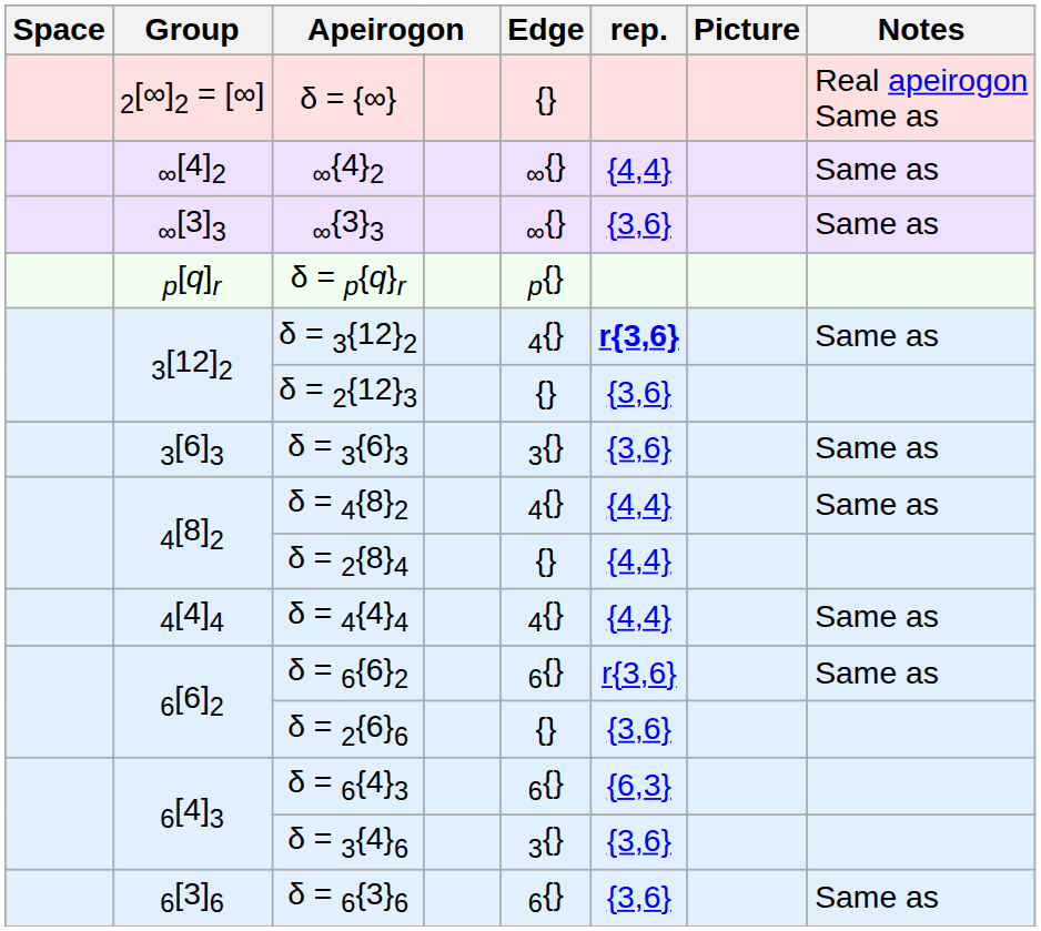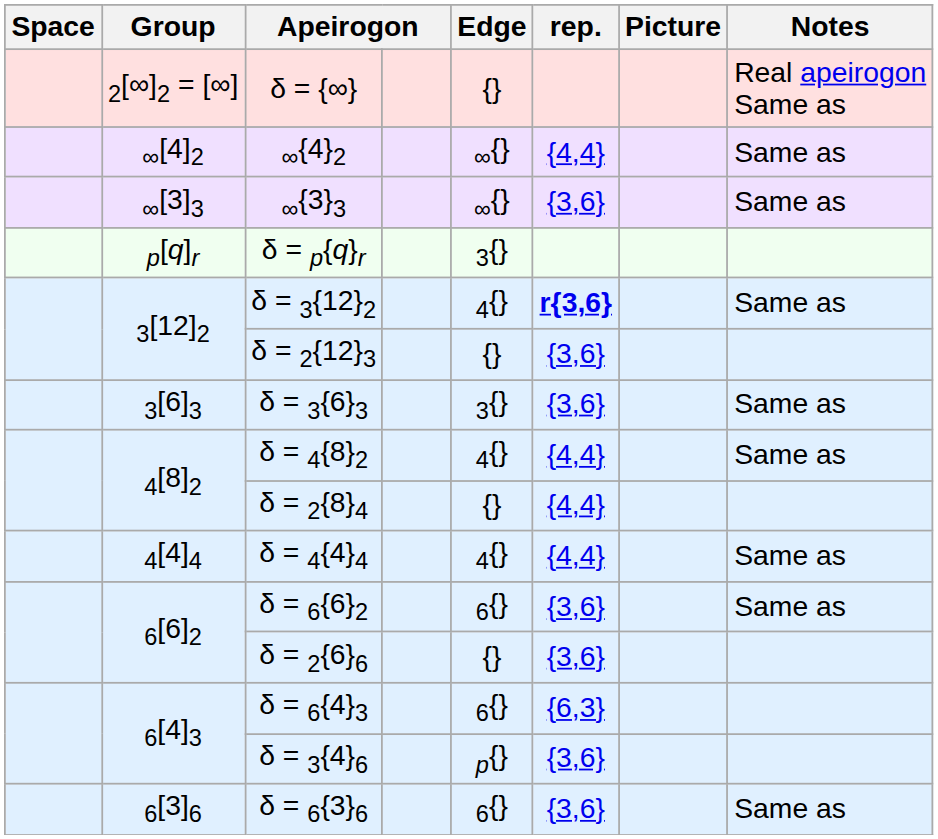δ = p{q}r | Edge: p{} -> 3{}
δ = 6{6}2 | rep.: r{3,6} -> {3,6}
δ = 3{4}6 | Edge: 3{} -> p{}
